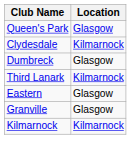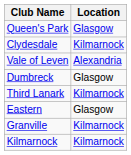+ row: Vale of Leven | Alexandria
Granville | Location: Glasgow -> Kilmarnock
